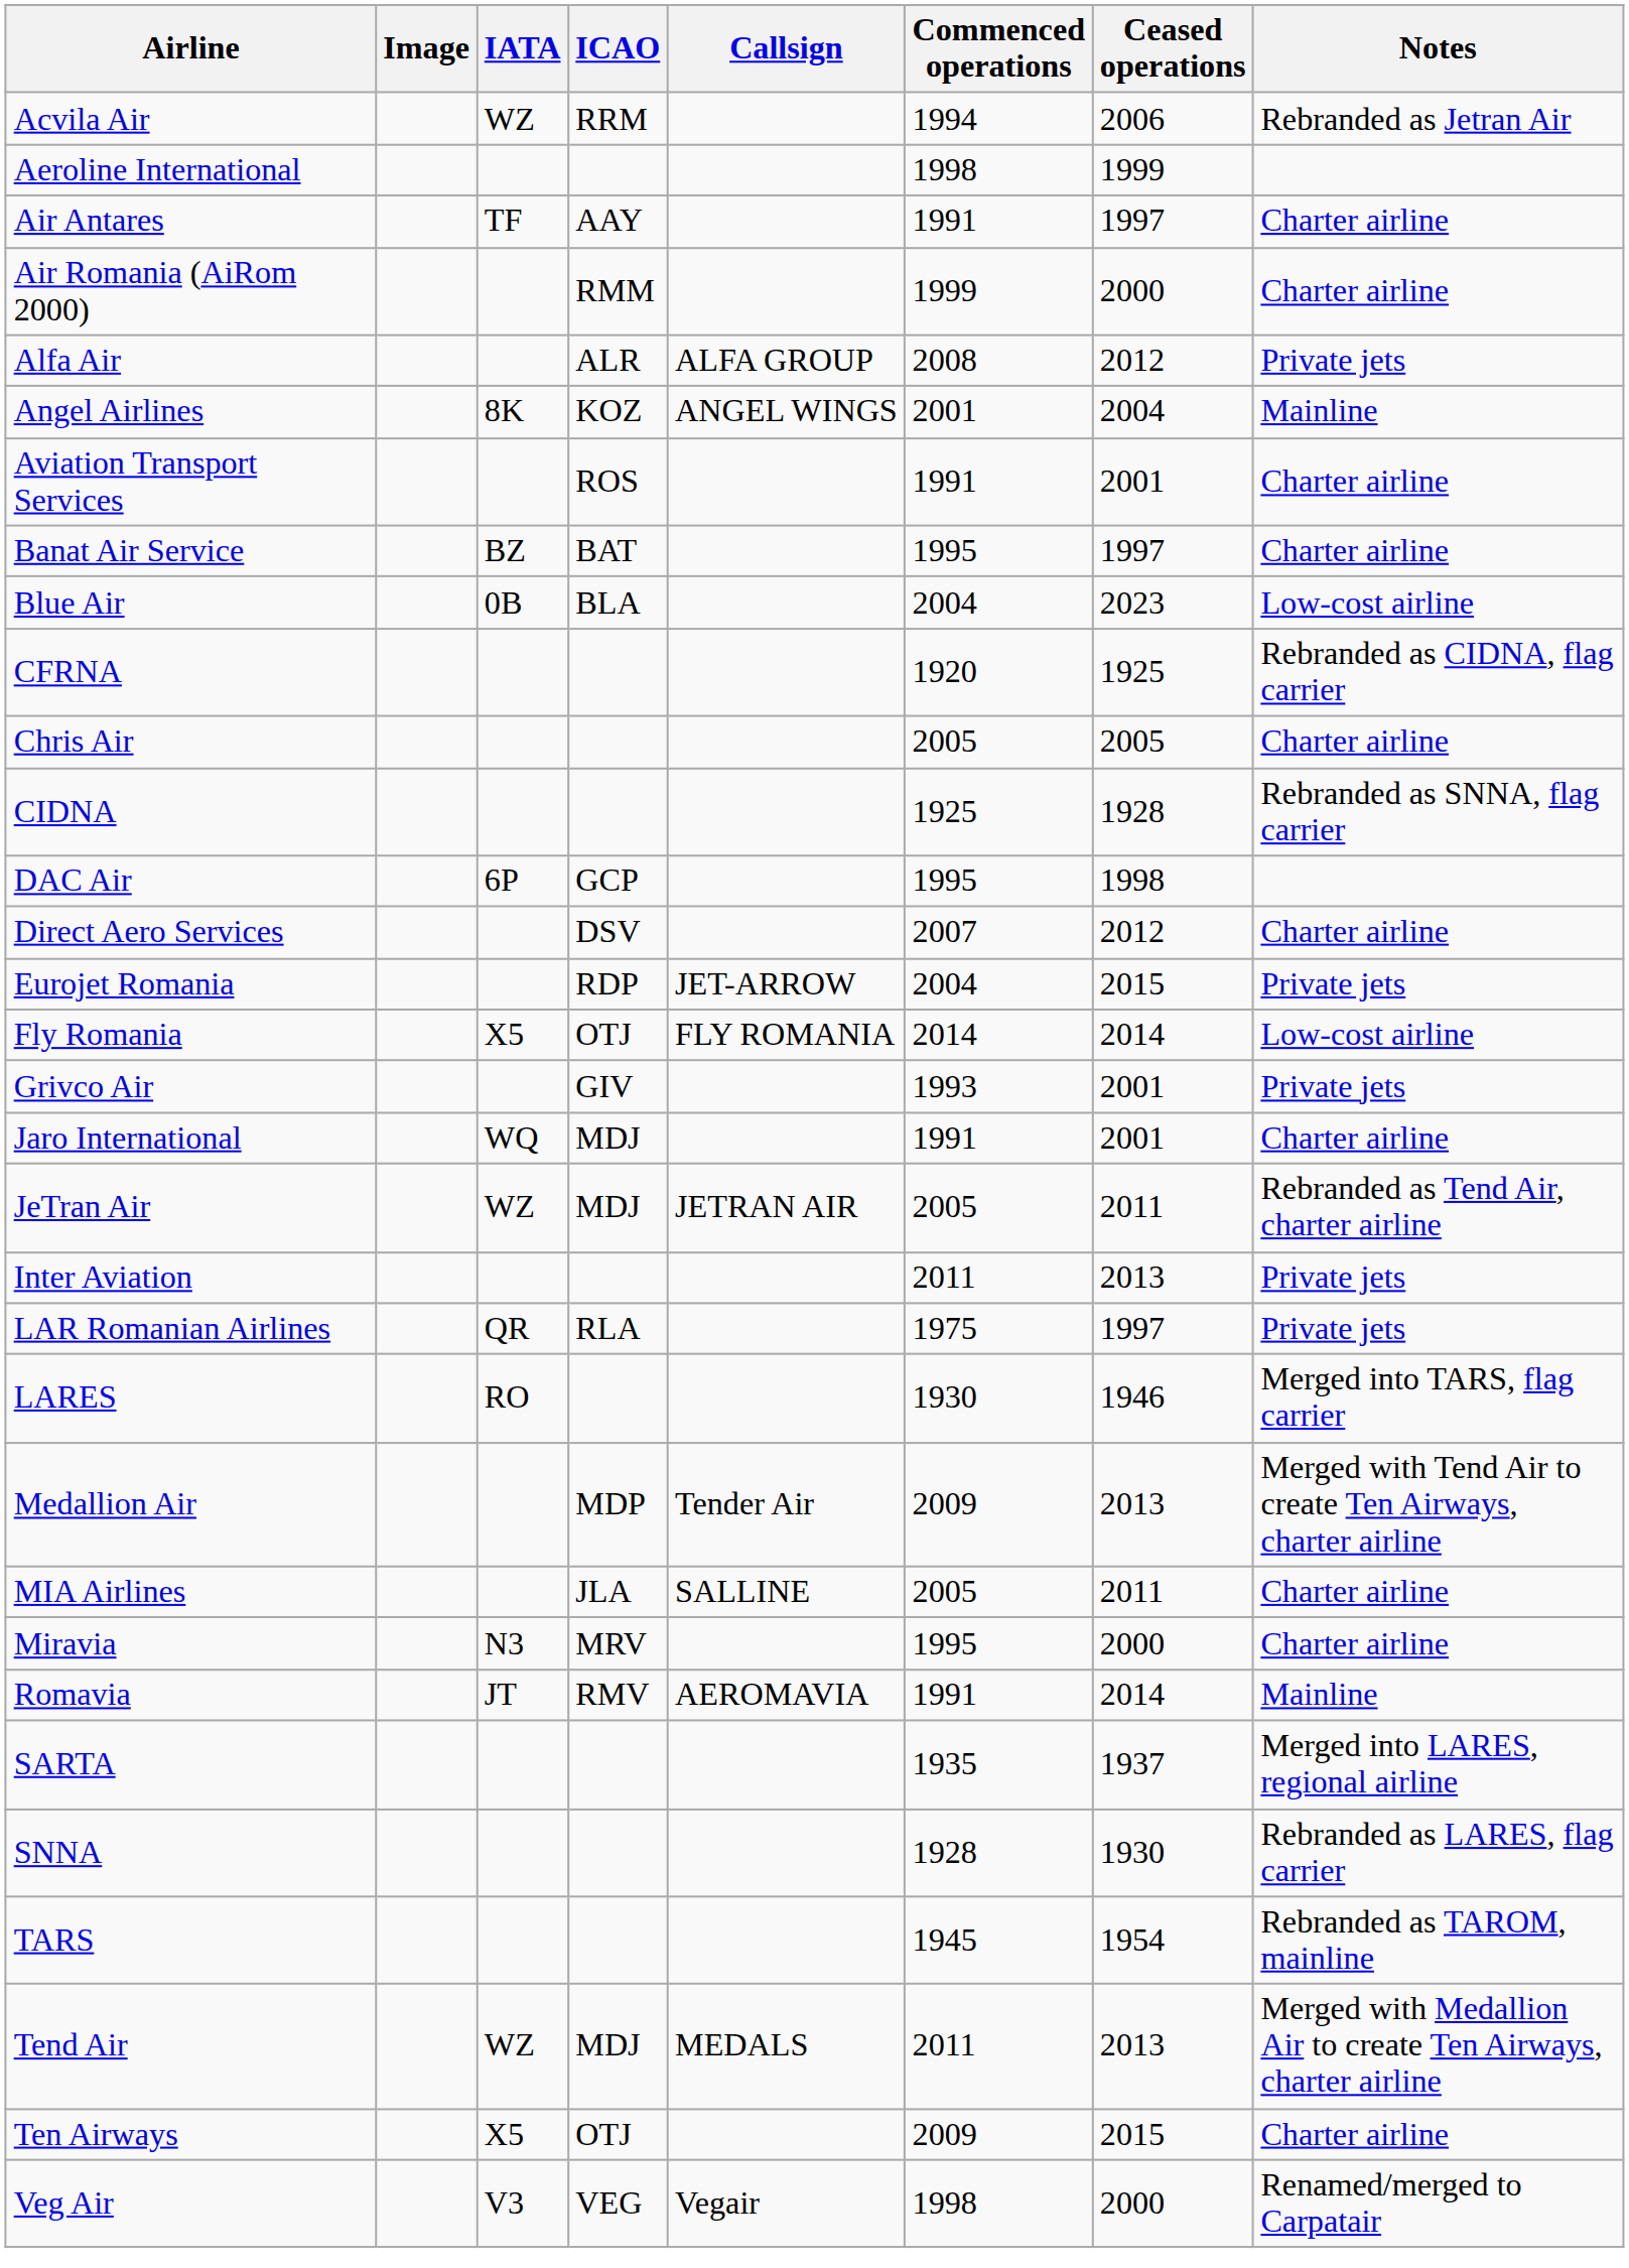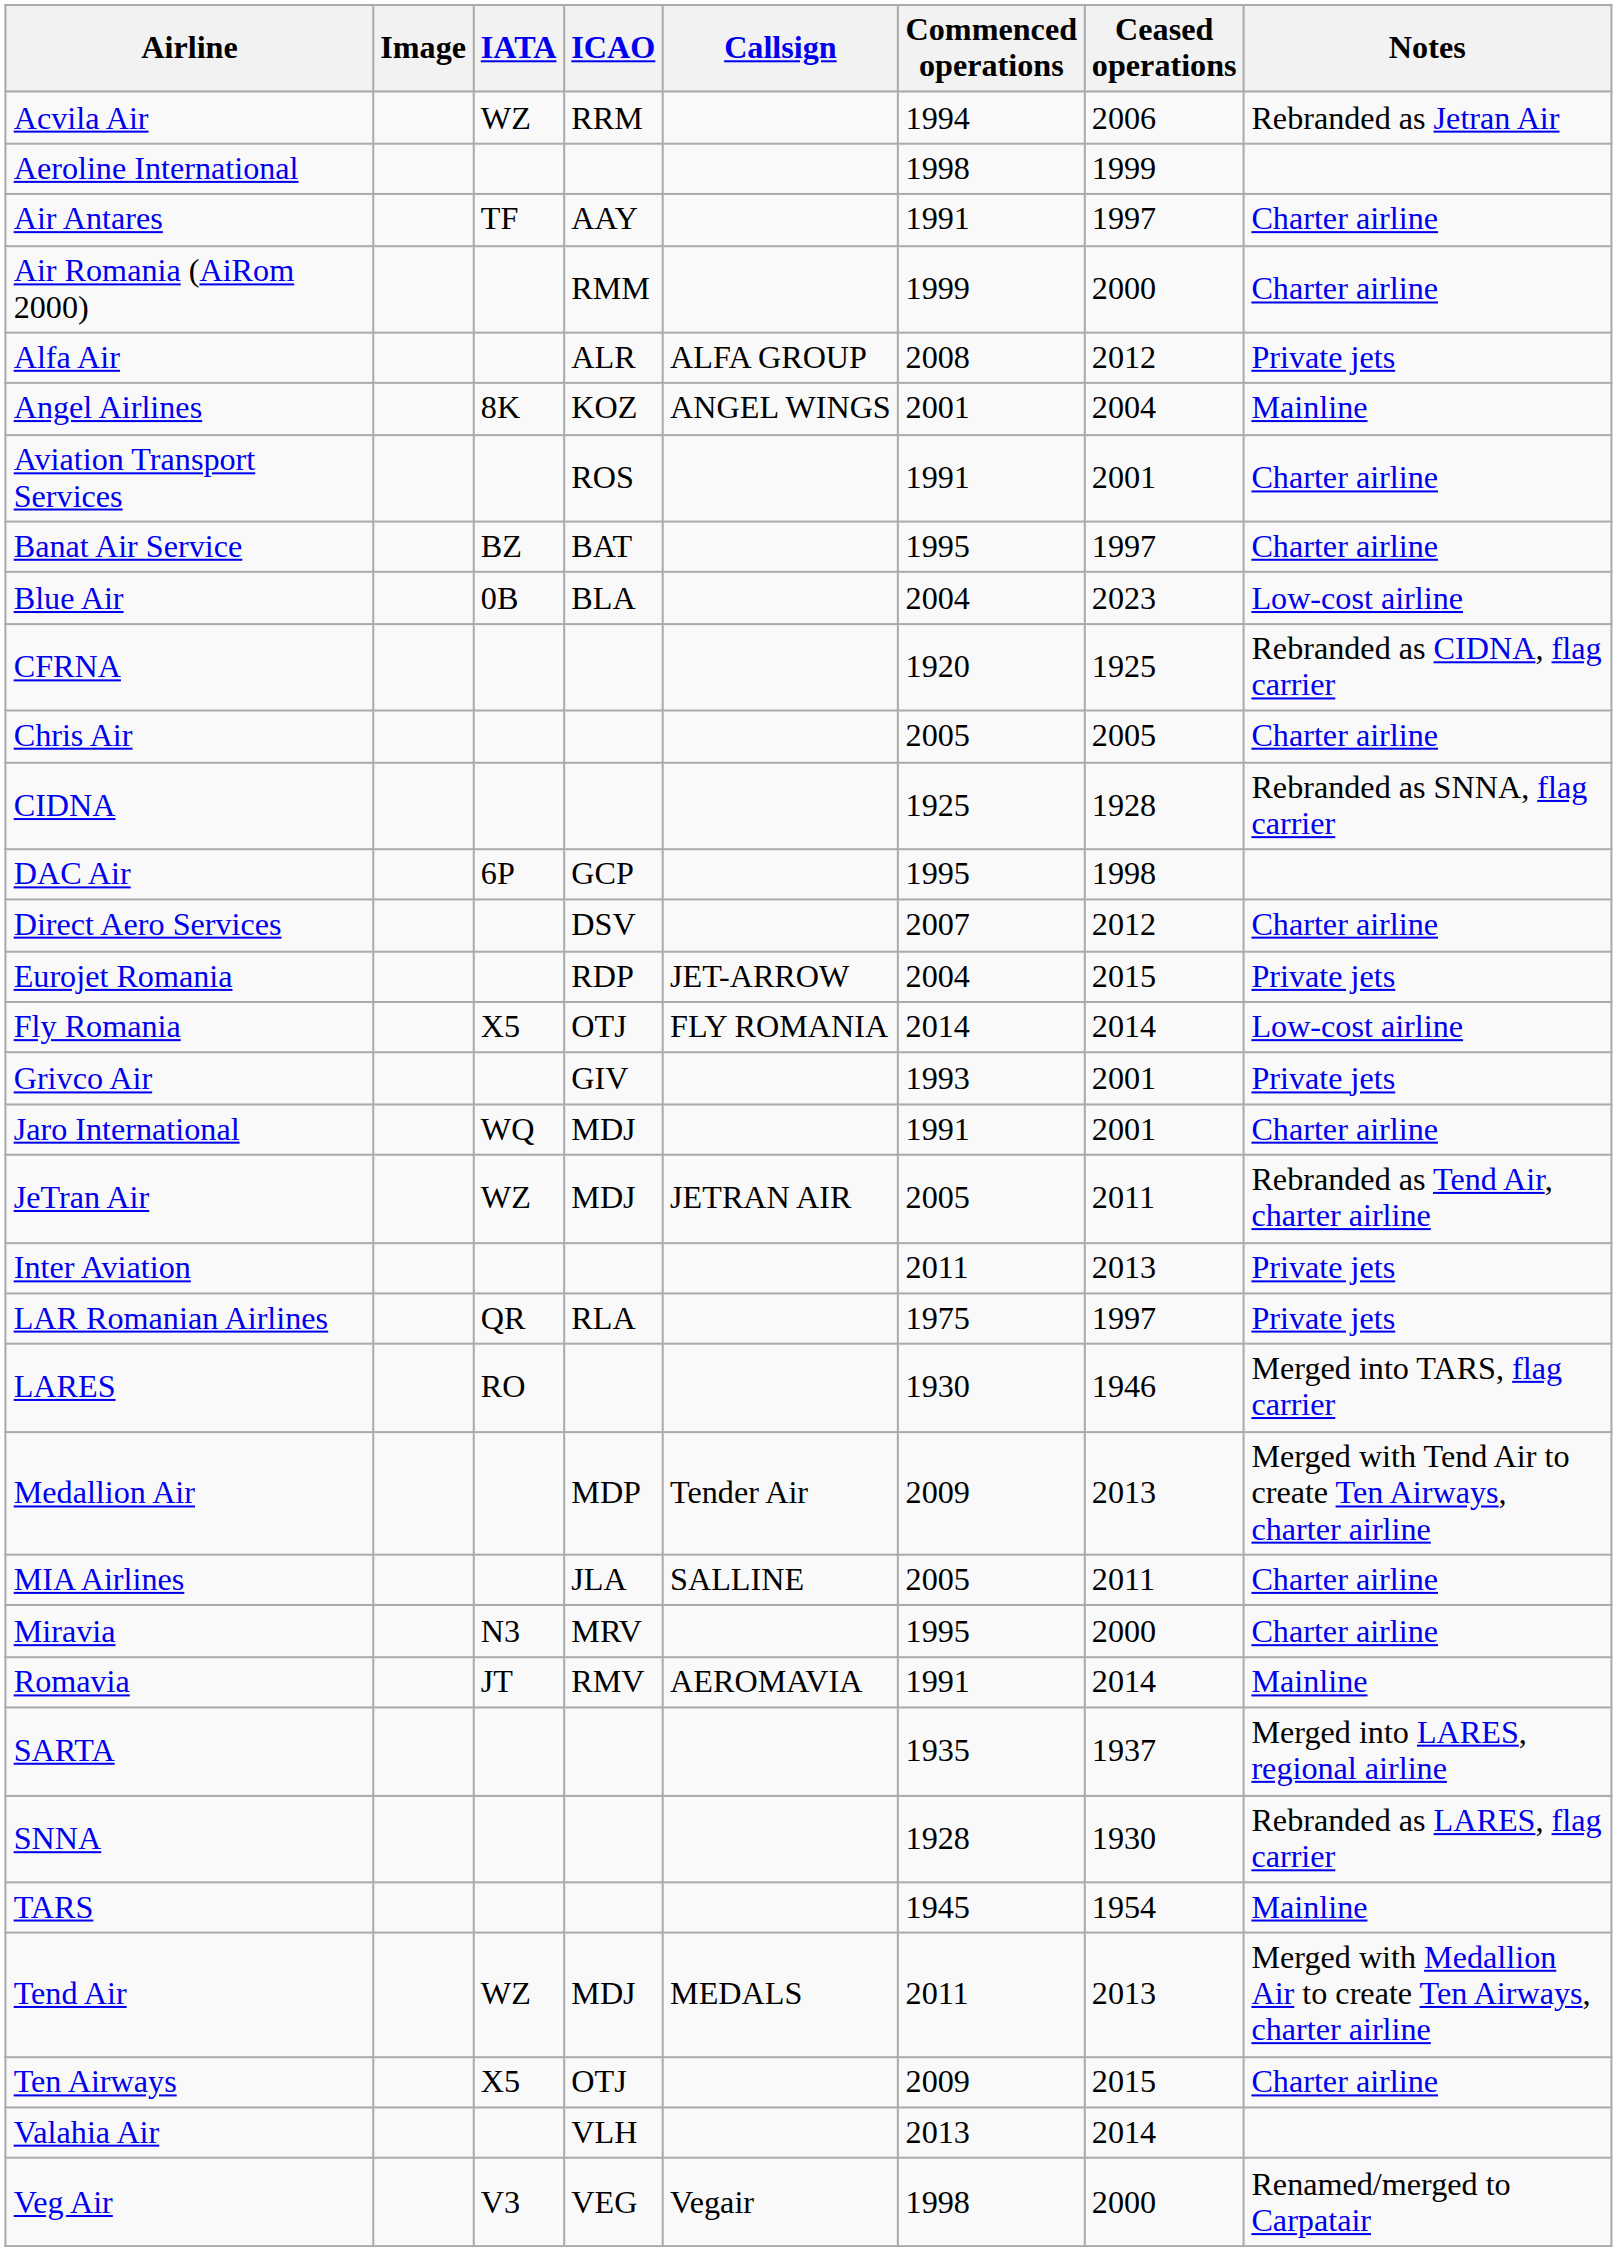TARS | Notes: Rebranded as TAROM, mainline -> Mainline
+ row: Valahia Air | VLH | 2013 | 2014
